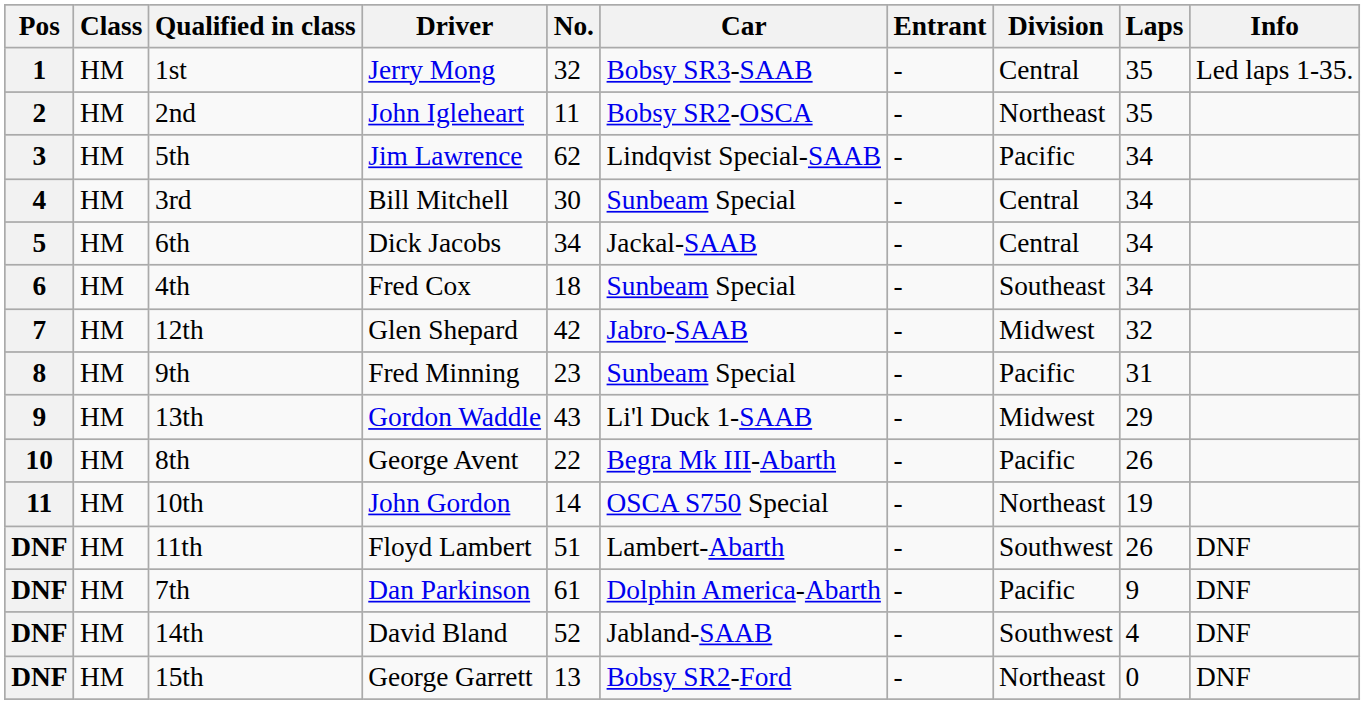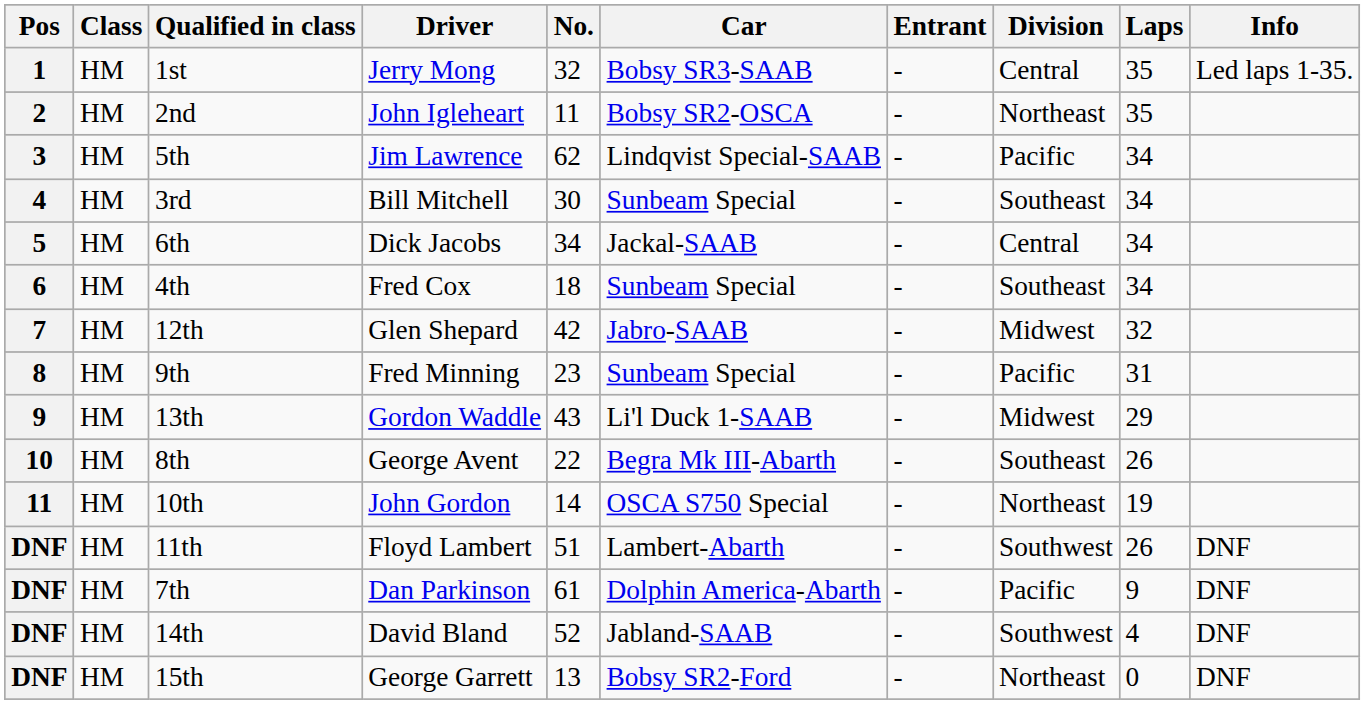3rd | Division: Central -> Southeast
8th | Division: Pacific -> Southeast
